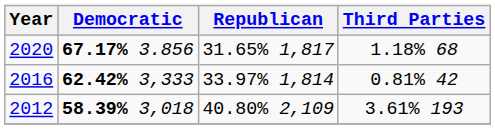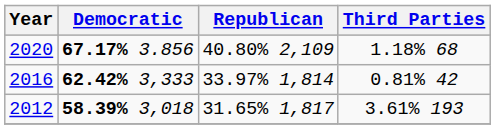2020 | Republican: 31.65% 1,817 -> 40.80% 2,109
2012 | Republican: 40.80% 2,109 -> 31.65% 1,817
